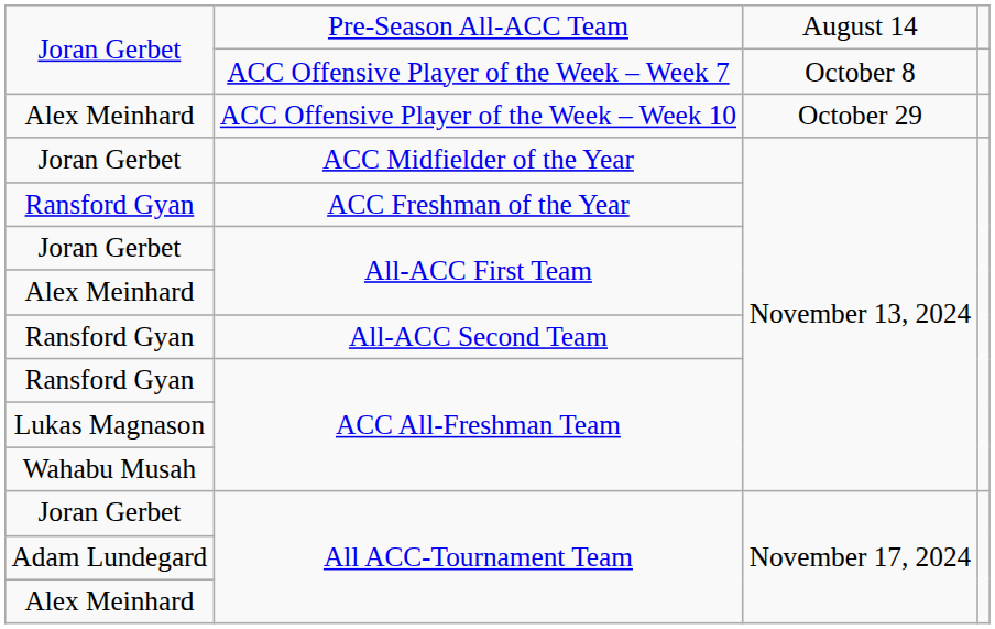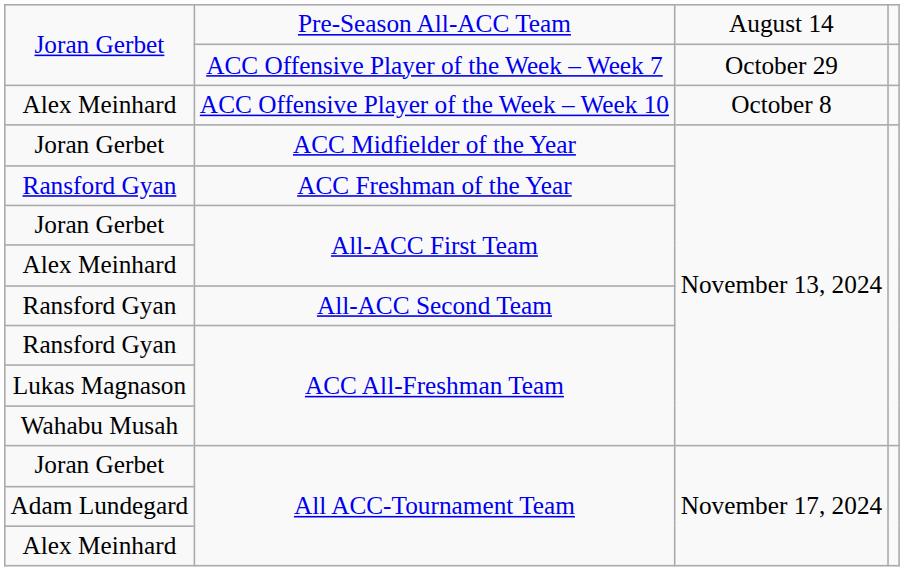ACC Offensive Player of the Week – Week 7 | column 3: October 8 -> October 29
ACC Offensive Player of the Week – Week 10 | column 3: October 29 -> October 8
